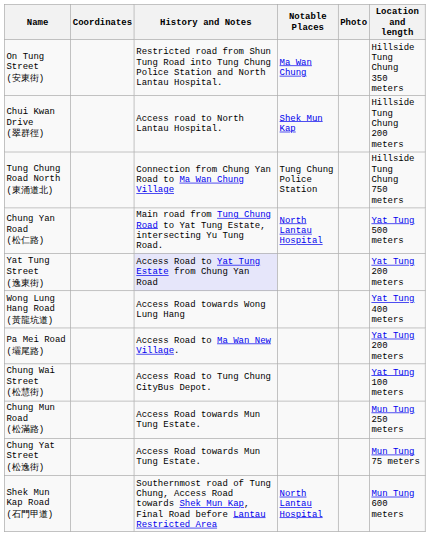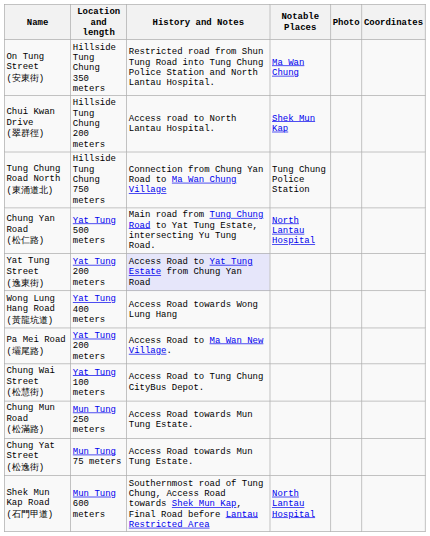columns swapped: Location and length <-> Coordinates
